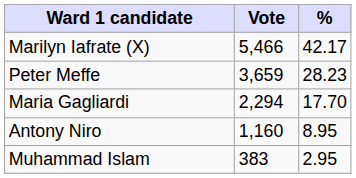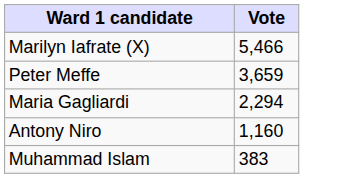- column: % | 42.17 | 28.23 | 17.70 | 8.95 | 2.95
